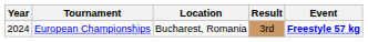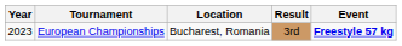European Championships | Year: 2024 -> 2023
